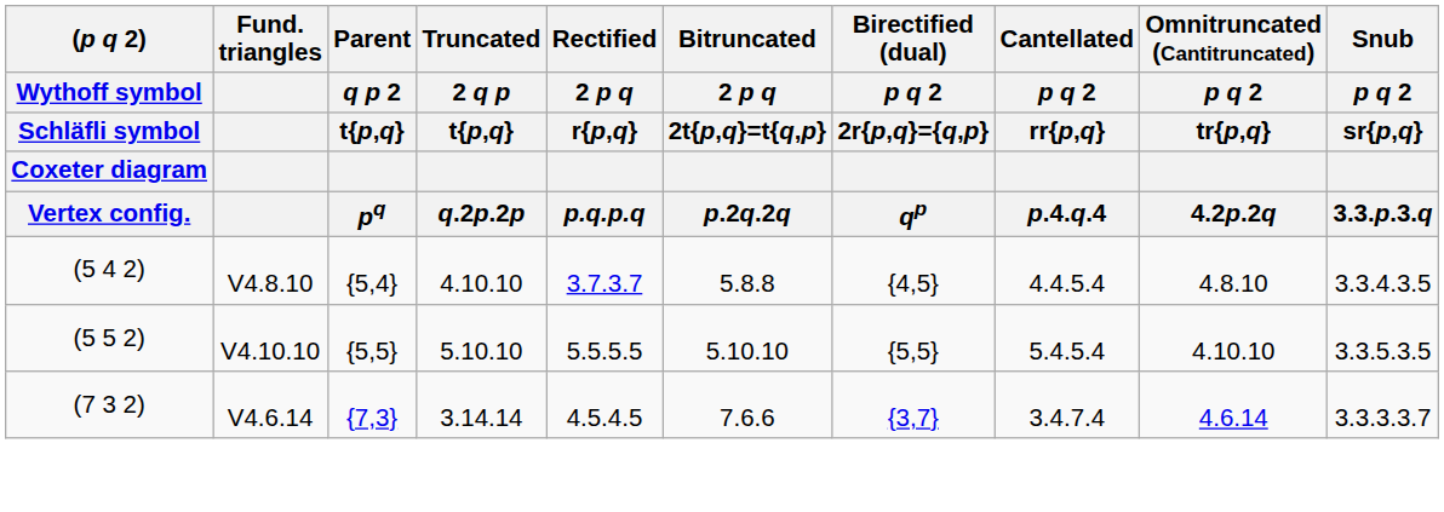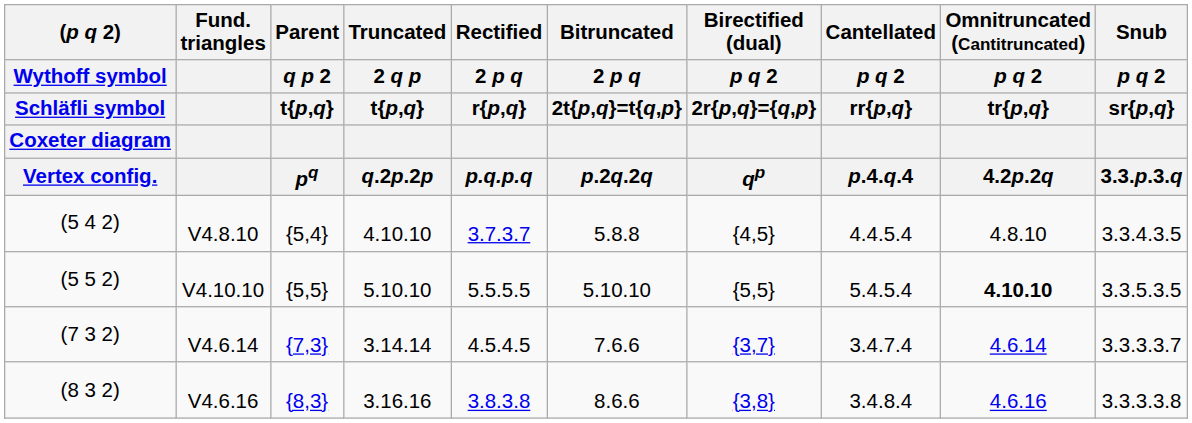(5 5 2) | Omnitruncated (Cantitruncated) / p q 2 / tr{p,q} / 4.2p.2q: normal -> bold
+ row: (8 3 2) | V4.6.16 | {8,3} | 3.16.16 | 3.8.3.8 | 8.6.6 | {3,8} | 3.4.8.4 | 4.6.16 | 3.3.3.3.8
